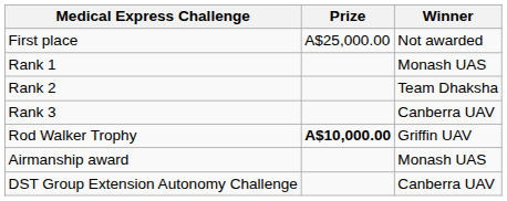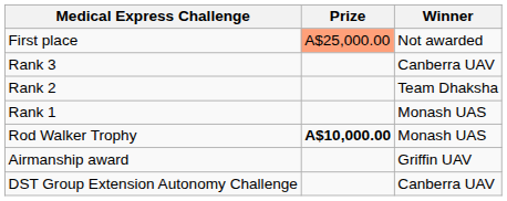First place | Prize: no background -> lightsalmon background
rows swapped: Rank 1 <-> Rank 3
Rod Walker Trophy | Winner: Griffin UAV -> Monash UAS
Airmanship award | Winner: Monash UAS -> Griffin UAV
